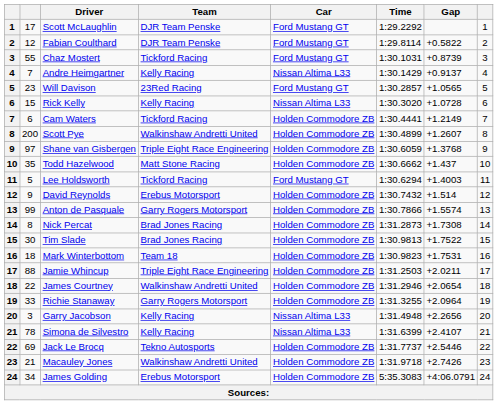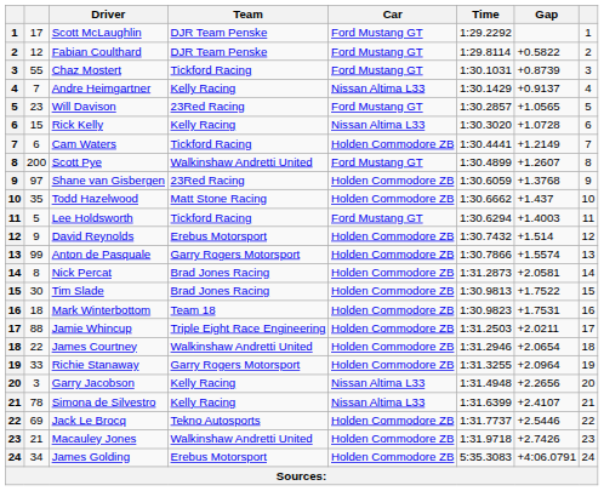Scott Pye | Car: Holden Commodore ZB -> Ford Mustang GT
Shane van Gisbergen | Team: Triple Eight Race Engineering -> 23Red Racing
Nick Percat | Gap: +1.7308 -> +2.0581
